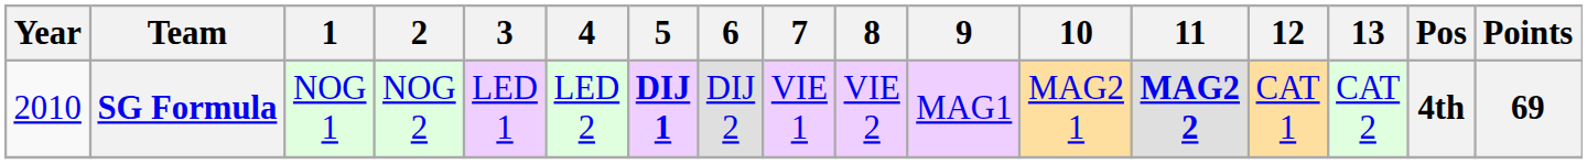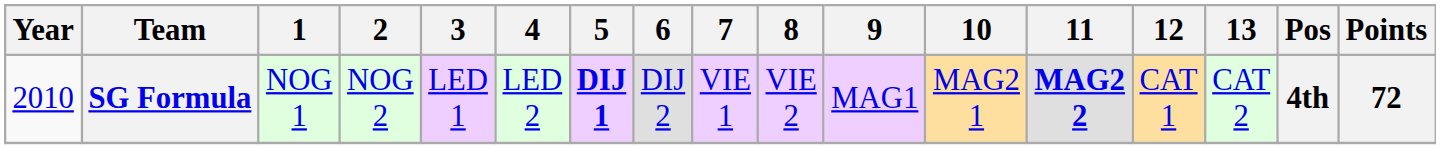SG Formula | Points: 69 -> 72
